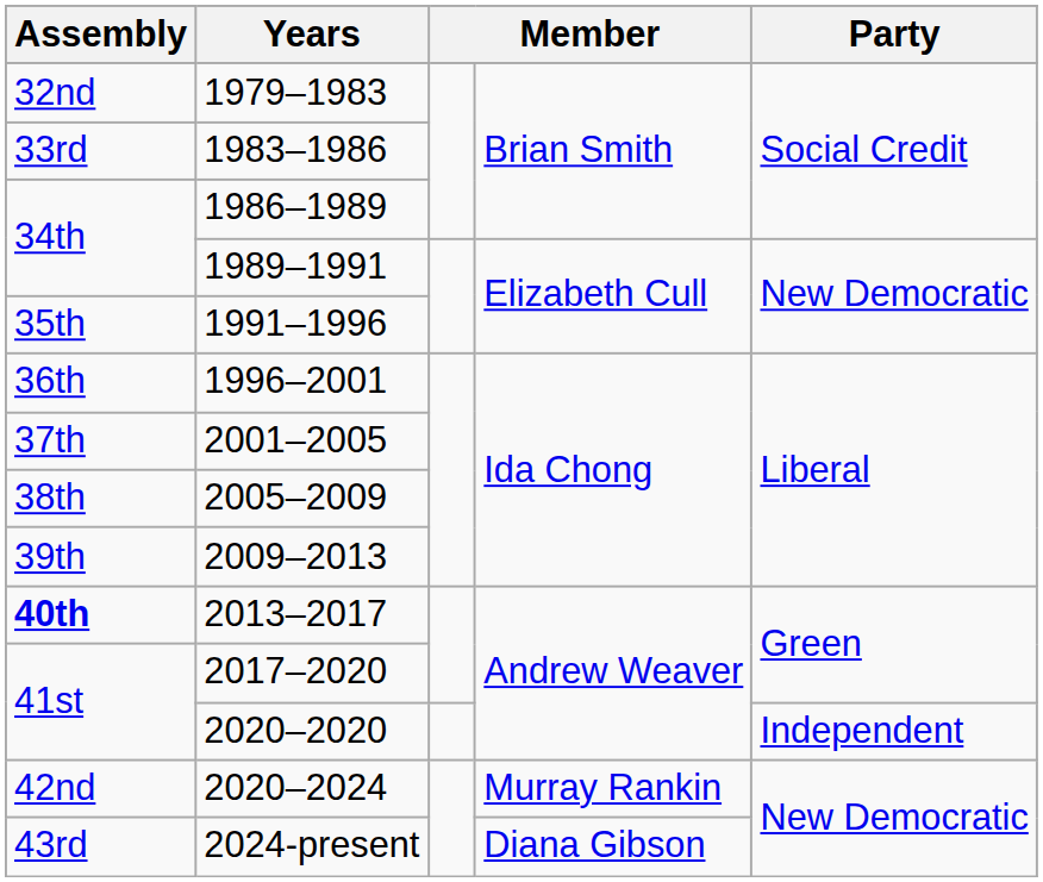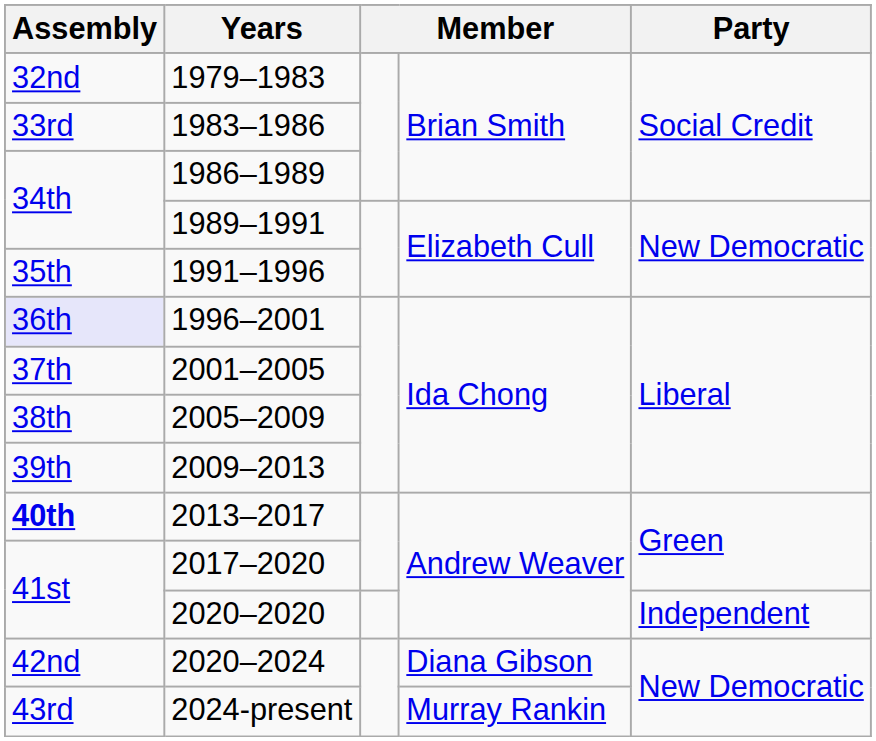1996–2001 | Assembly: no background -> lavender background
2020–2024 | column 4: Murray Rankin -> Diana Gibson
2024-present | column 4: Diana Gibson -> Murray Rankin
